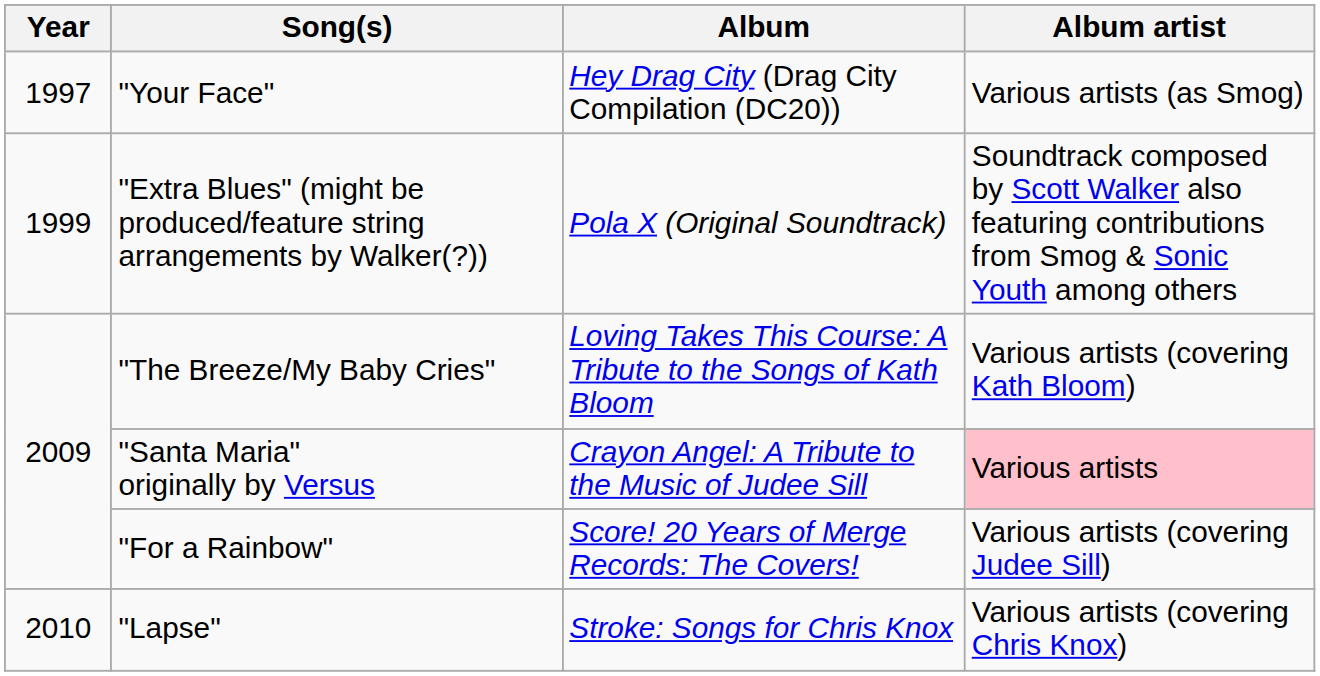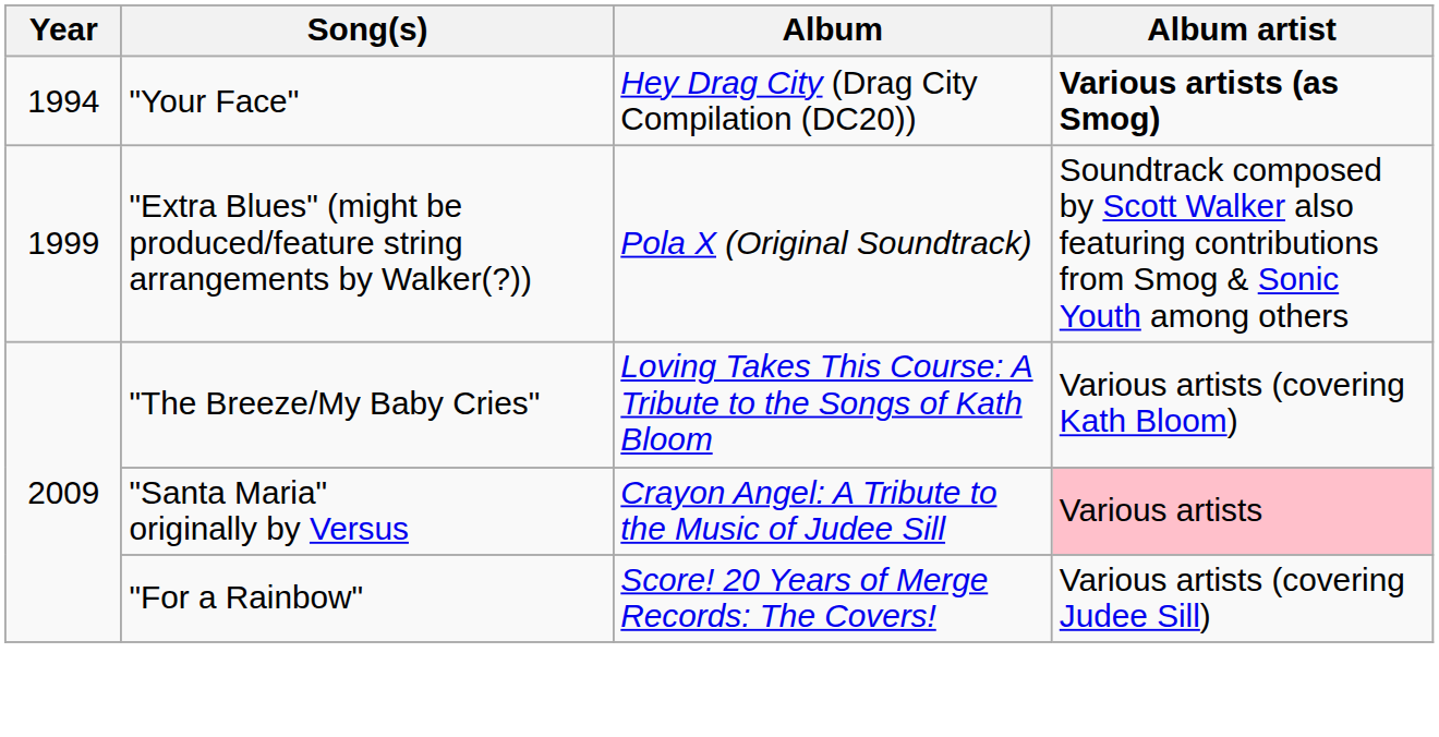"Your Face" | Year: 1997 -> 1994
"Your Face" | Album artist: normal -> bold
- row: 2010 | "Lapse" | Stroke: Songs for Chris Knox | Various artists (covering Chris Knox)
